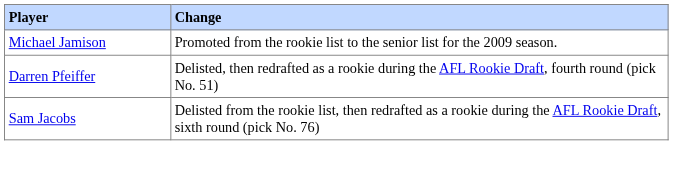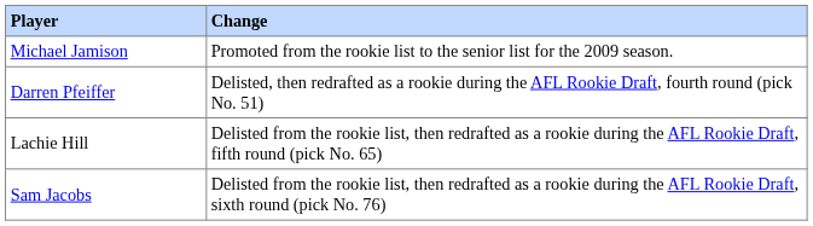+ row: Lachie Hill | Delisted from the rookie list, then redrafted as a rookie during the AFL Rookie Draft, fifth round (pick No. 65)
